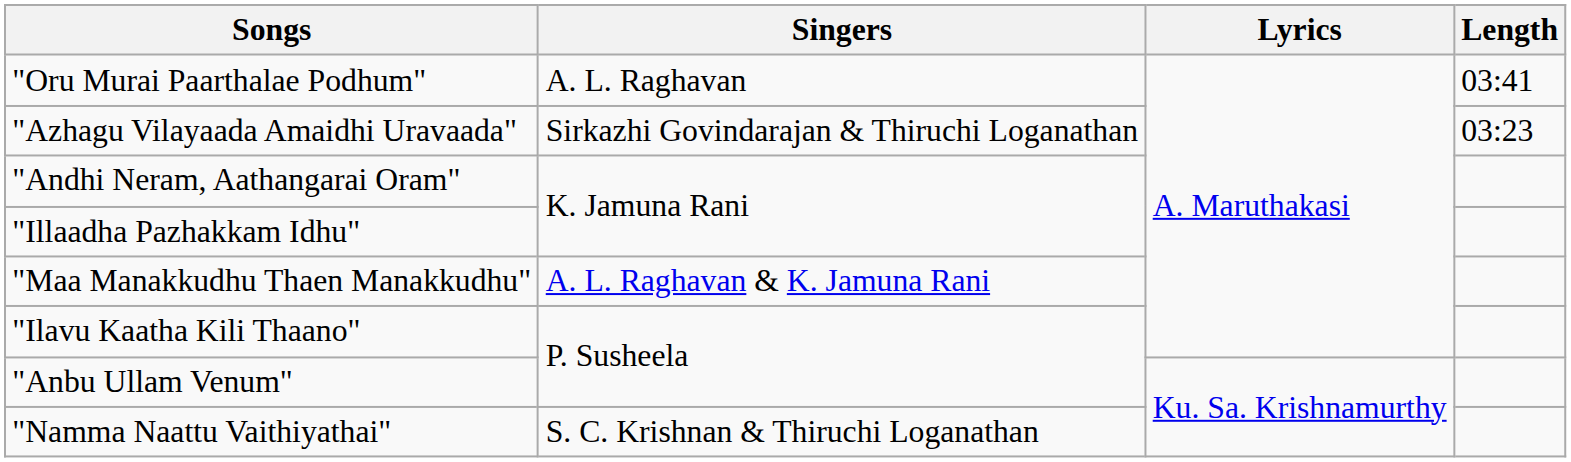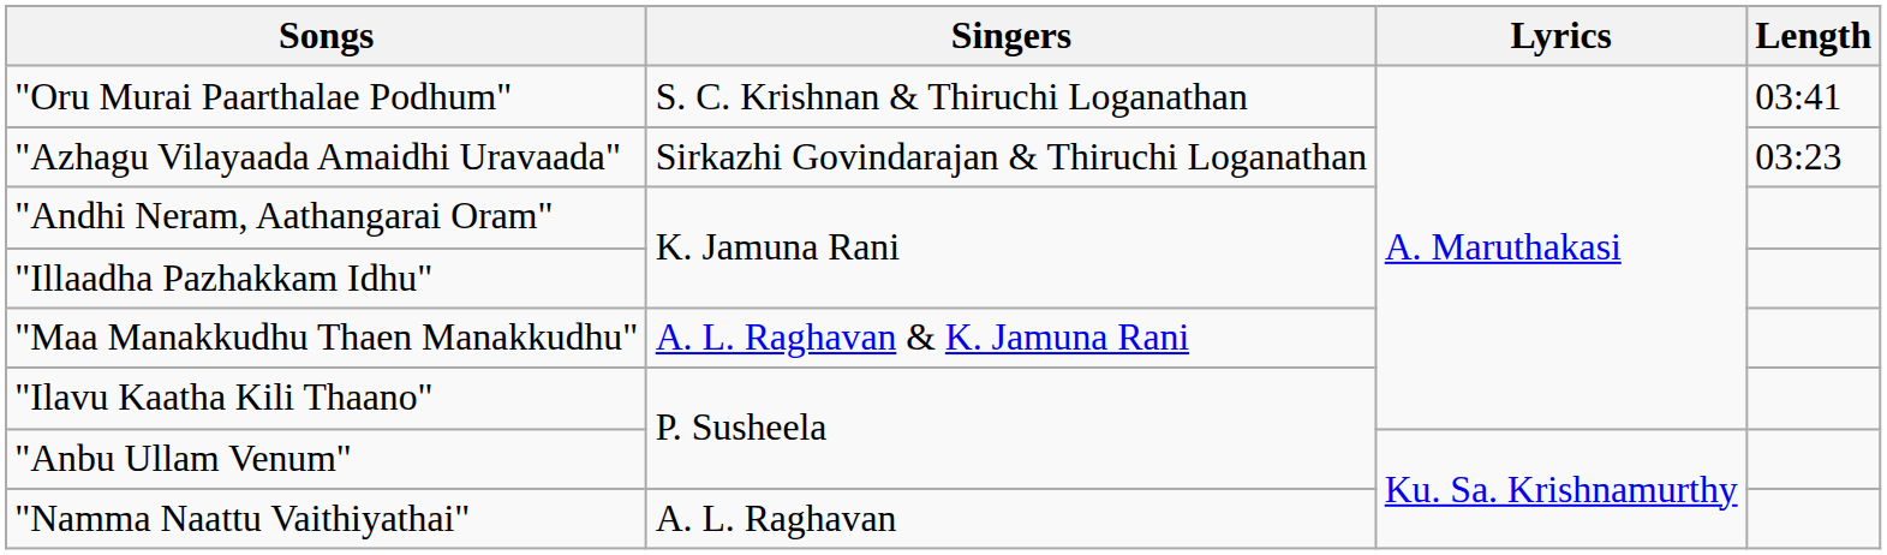"Oru Murai Paarthalae Podhum" | Singers: A. L. Raghavan -> S. C. Krishnan & Thiruchi Loganathan
"Namma Naattu Vaithiyathai" | Singers: S. C. Krishnan & Thiruchi Loganathan -> A. L. Raghavan
